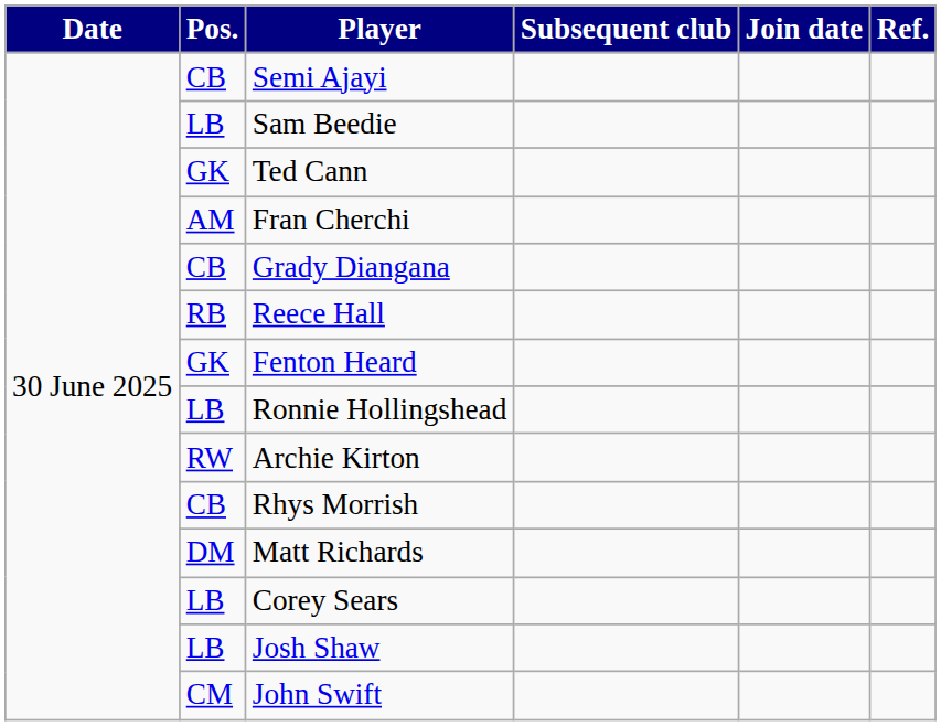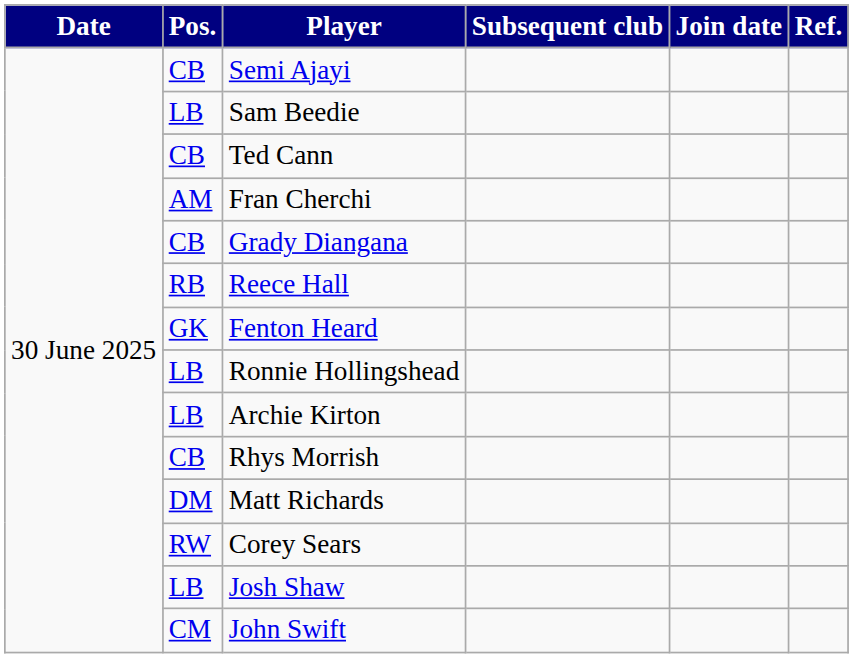Ted Cann | Pos.: GK -> CB
Archie Kirton | Pos.: RW -> LB
Corey Sears | Pos.: LB -> RW
